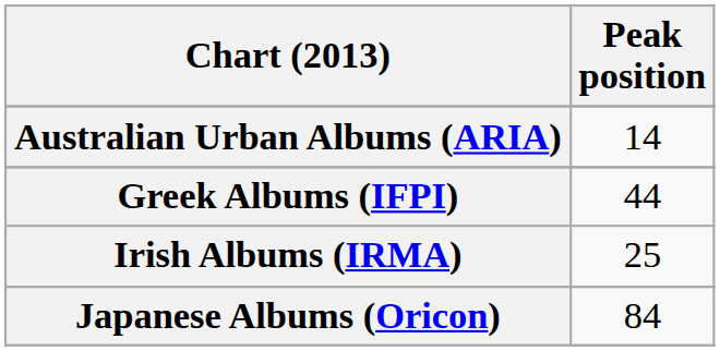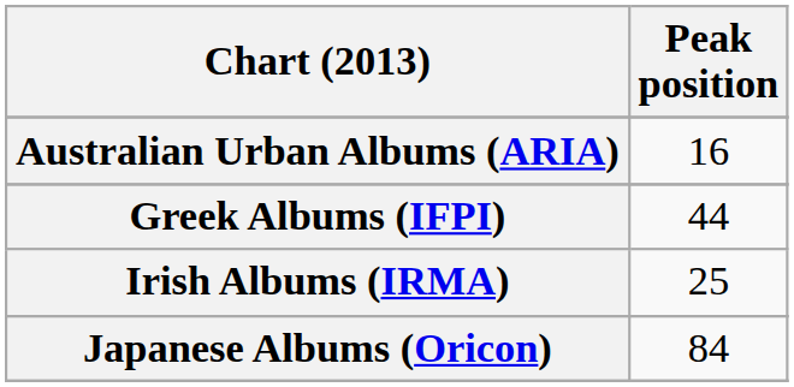Australian Urban Albums (ARIA) | Peak position: 14 -> 16
